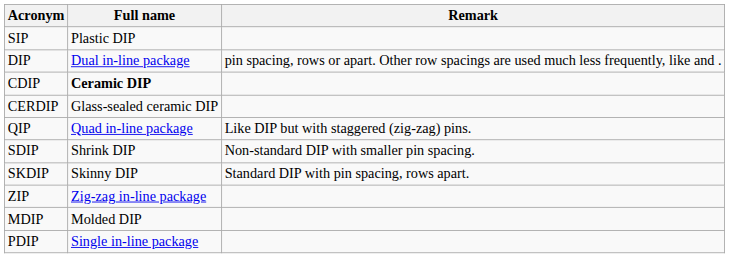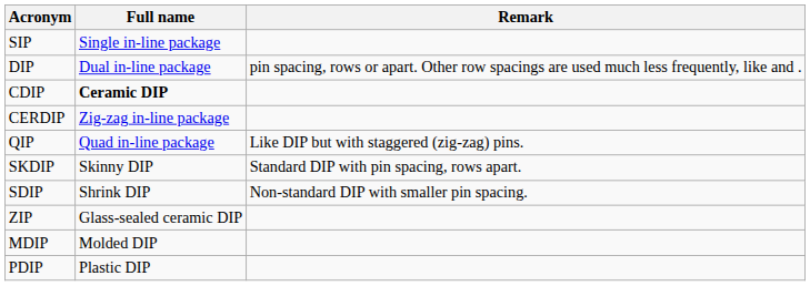SIP | Full name: Plastic DIP -> Single in-line package
CERDIP | Full name: Glass-sealed ceramic DIP -> Zig-zag in-line package
rows swapped: SKDIP <-> SDIP
ZIP | Full name: Zig-zag in-line package -> Glass-sealed ceramic DIP
PDIP | Full name: Single in-line package -> Plastic DIP
